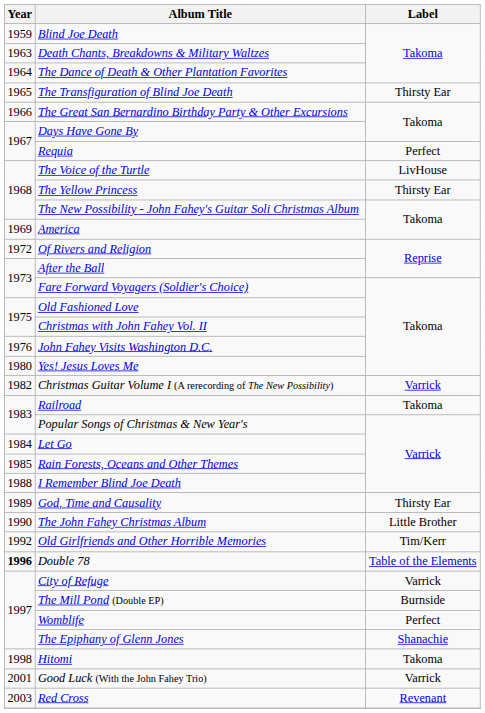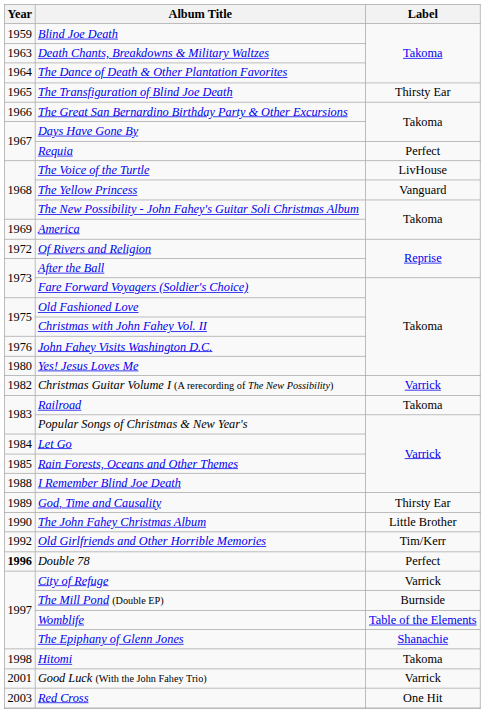The Yellow Princess | Label: Thirsty Ear -> Vanguard
Double 78 | Label: Table of the Elements -> Perfect
Womblife | Label: Perfect -> Table of the Elements
Red Cross | Label: Revenant -> One Hit
